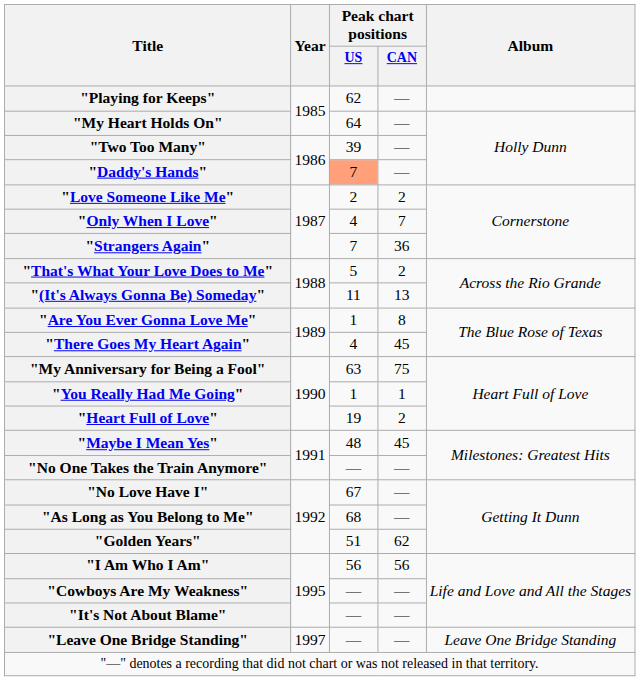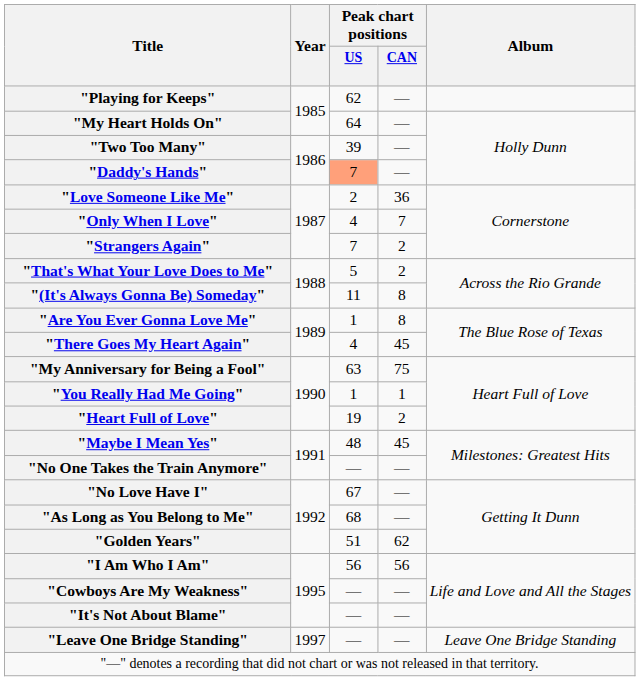"Love Someone Like Me" | Peak chart positions / CAN: 2 -> 36
"Strangers Again" | Peak chart positions / CAN: 36 -> 2
"(It's Always Gonna Be) Someday" | Peak chart positions / CAN: 13 -> 8
